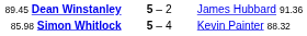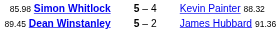rows swapped: 89.45 Dean Winstanley <-> 85.98 Simon Whitlock
